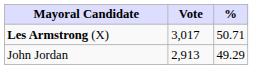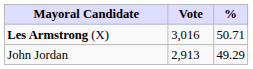Les Armstrong (X) | Vote: 3,017 -> 3,016
